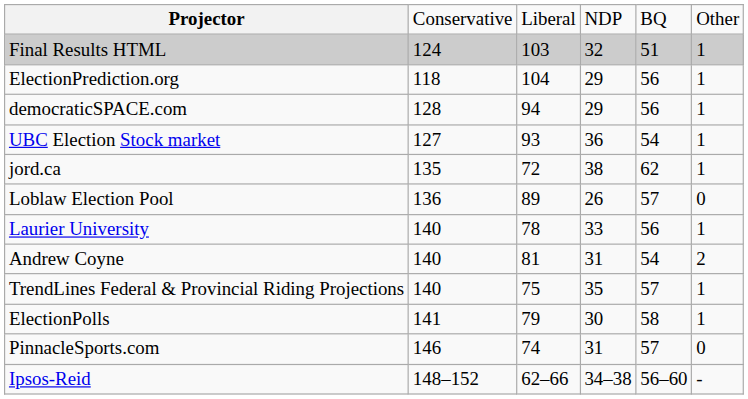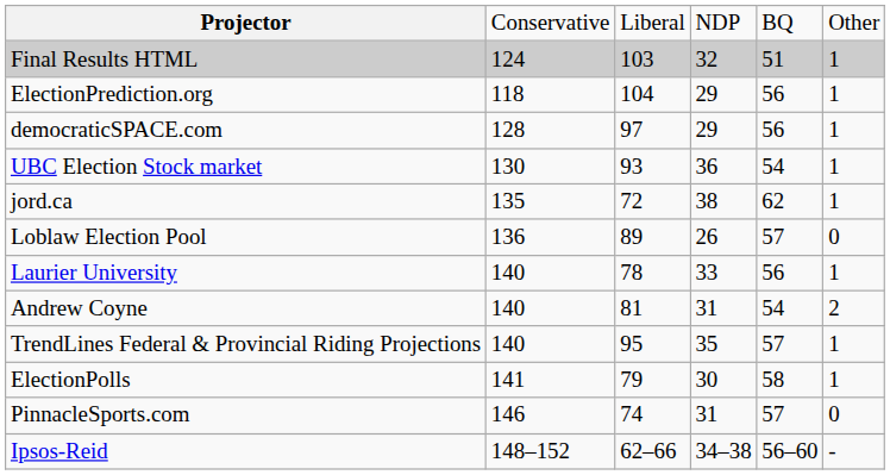democraticSPACE.com | column 3: 94 -> 97
UBC Election Stock market | column 2: 127 -> 130
TrendLines Federal & Provincial Riding Projections | column 3: 75 -> 95
